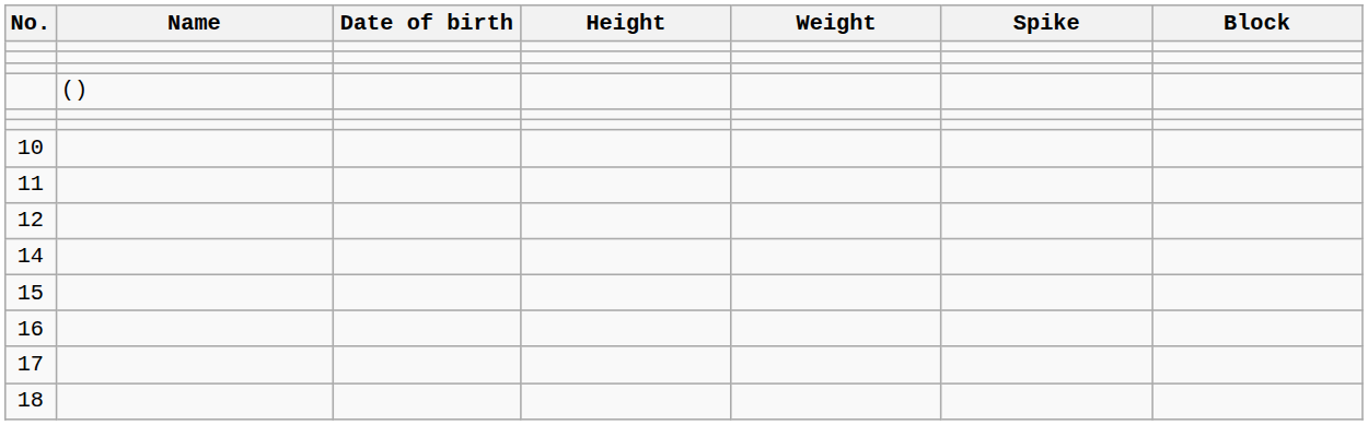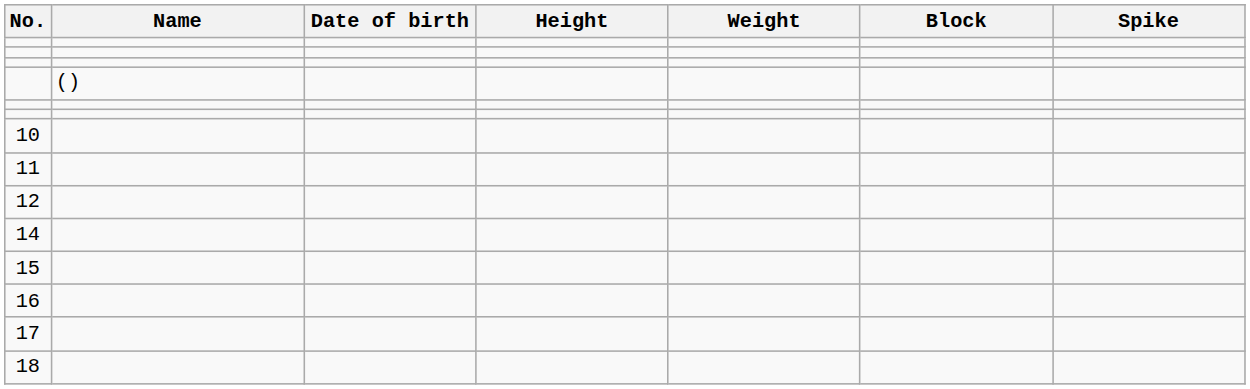columns swapped: Spike <-> Block
